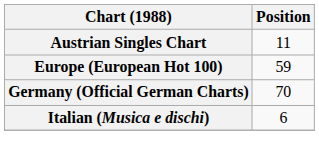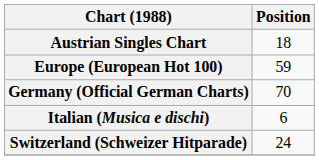Austrian Singles Chart | Position: 11 -> 18
+ row: Switzerland (Schweizer Hitparade) | 24
